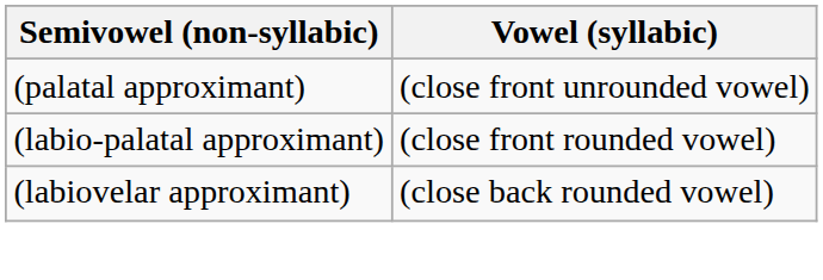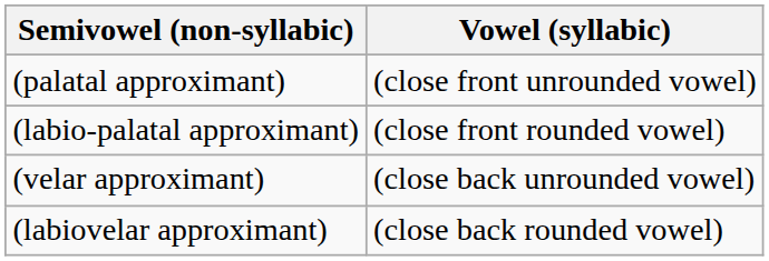+ row: (velar approximant) | (close back unrounded vowel)
